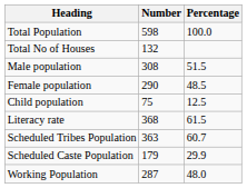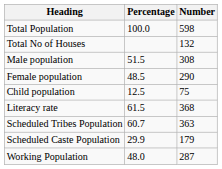columns swapped: Number <-> Percentage
